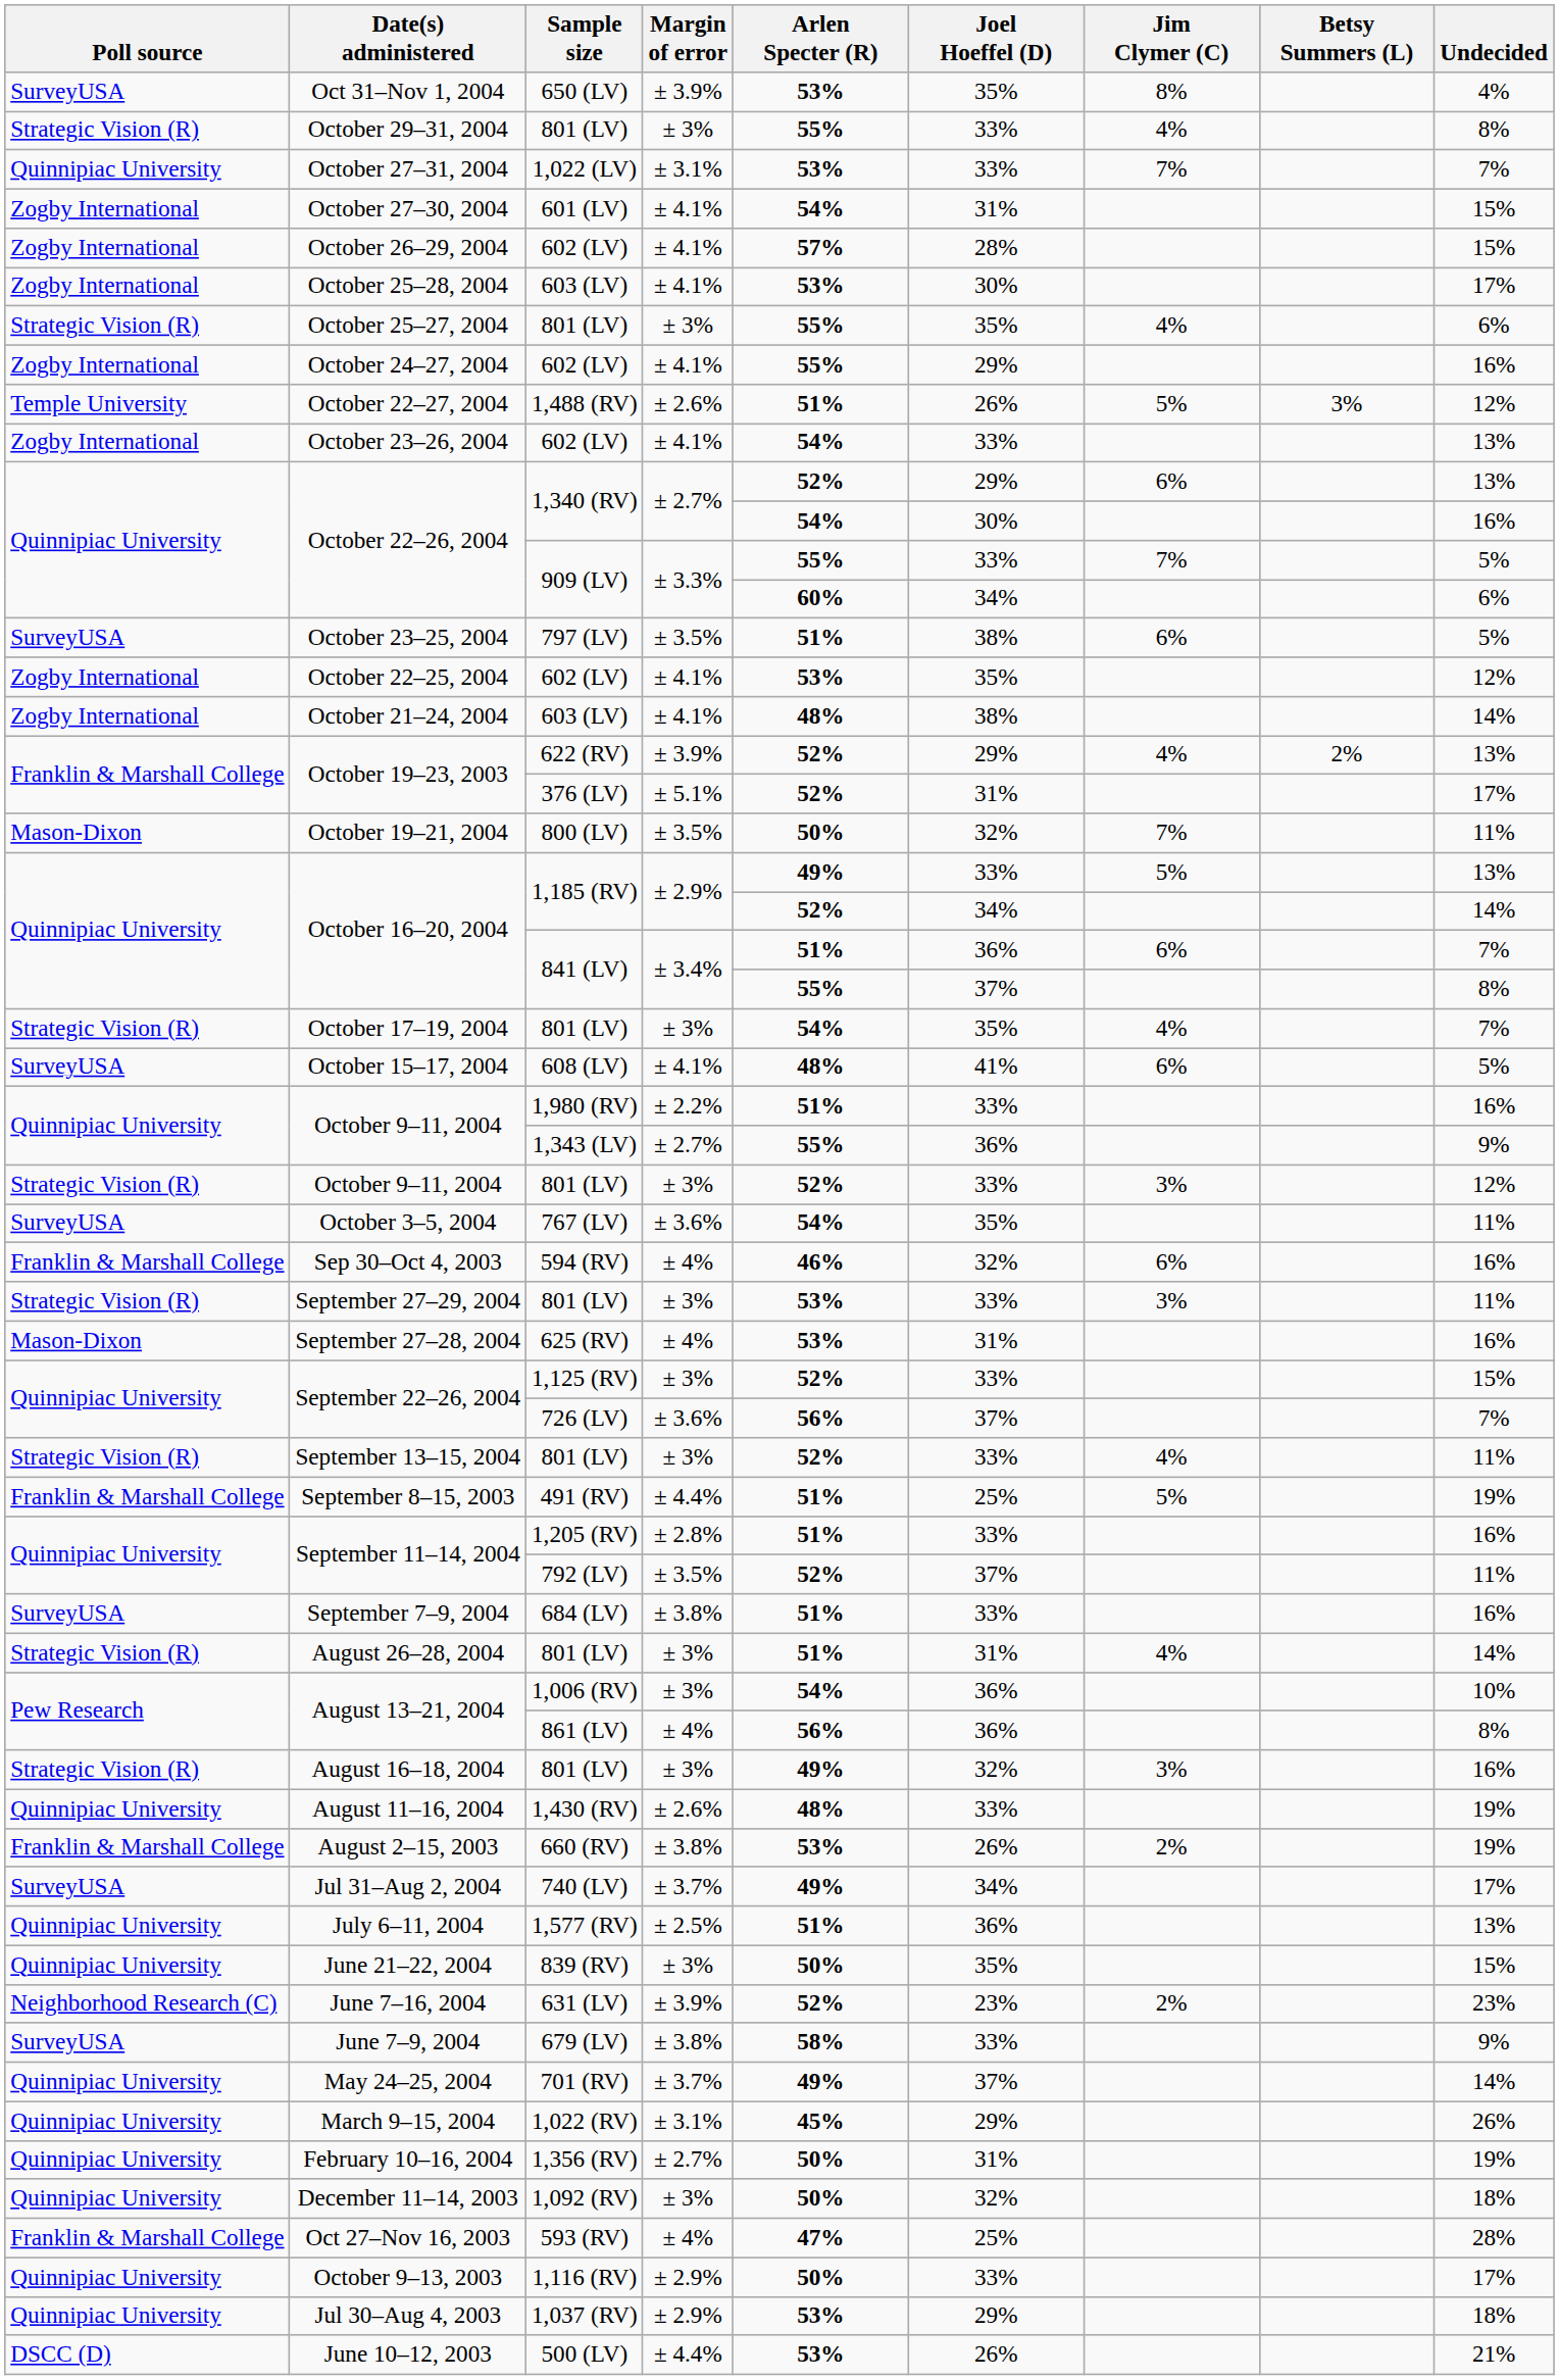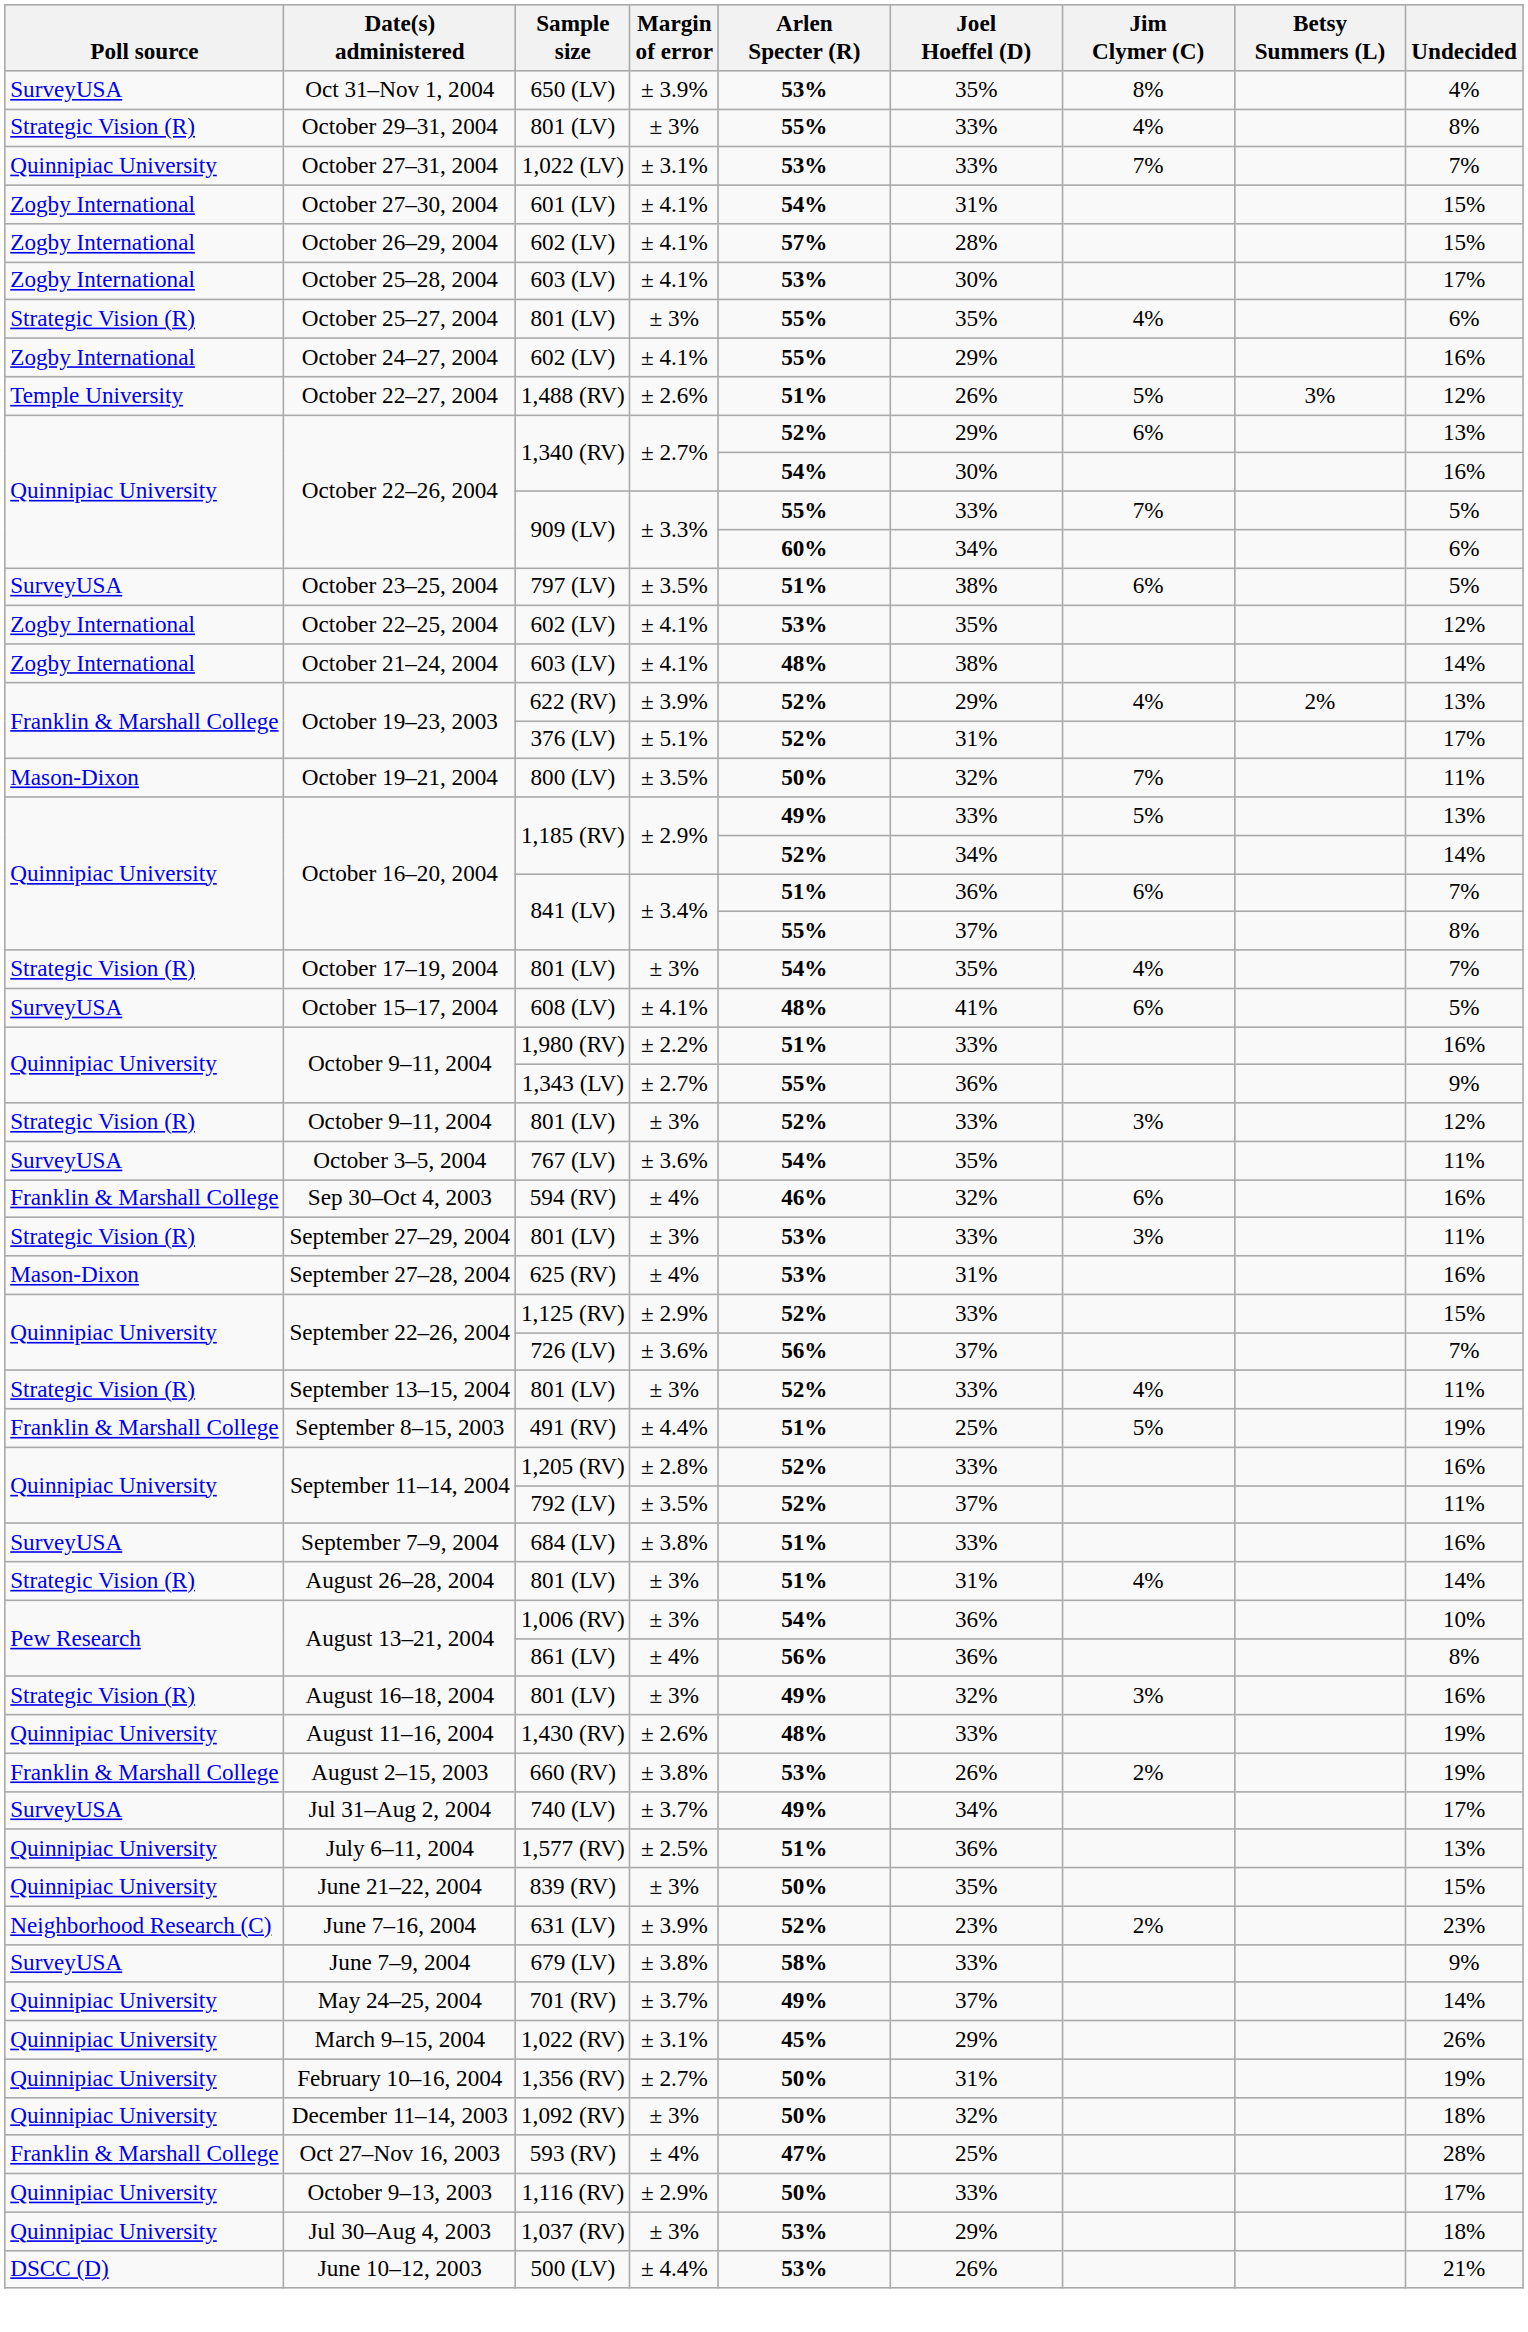- row: Zogby International | October 23–26, 2004 | 602 (LV) | ± 4.1% | 54% | 33% | 13%
September 22–26, 2004 / 1,125 (RV) | Margin of error: ± 3% -> ± 2.9%
September 11–14, 2004 / 1,205 (RV) | Arlen Specter (R): 51% -> 52%
Jul 30–Aug 4, 2003 | Margin of error: ± 2.9% -> ± 3%
